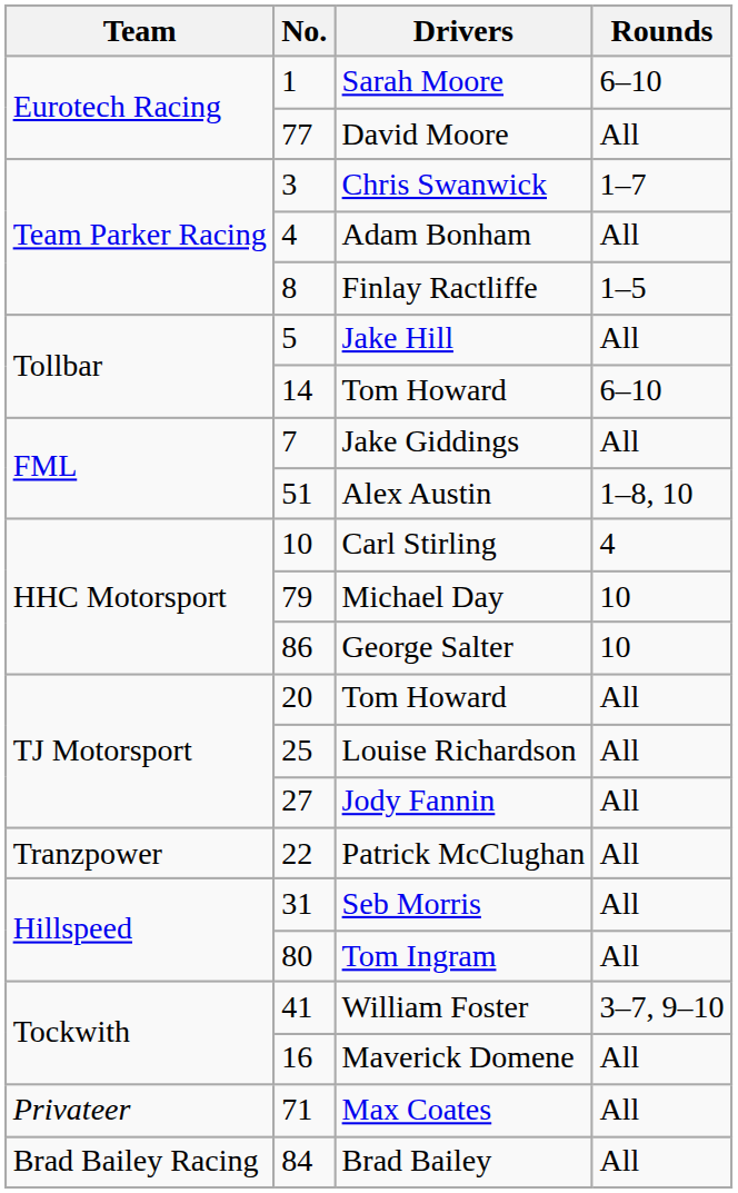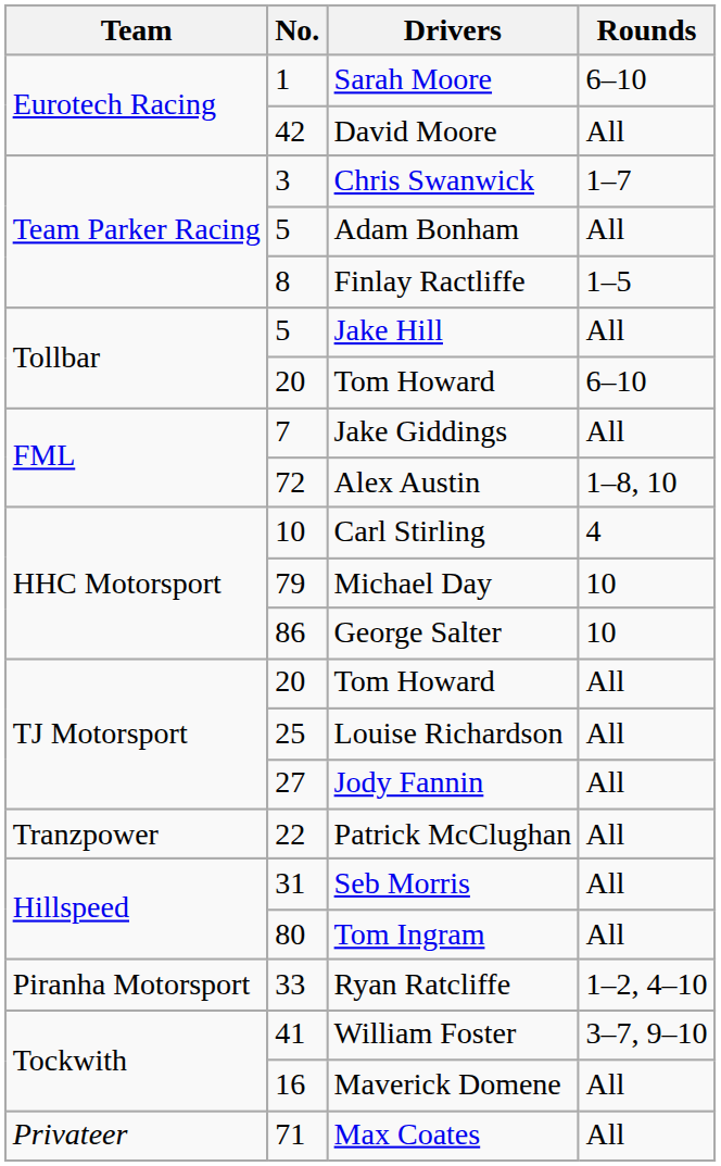David Moore | No.: 77 -> 42
Adam Bonham | No.: 4 -> 5
Tollbar / Tom Howard | No.: 14 -> 20
Alex Austin | No.: 51 -> 72
+ row: Piranha Motorsport | 33 | Ryan Ratcliffe | 1–2, 4–10
- row: Brad Bailey Racing | 84 | Brad Bailey | All
